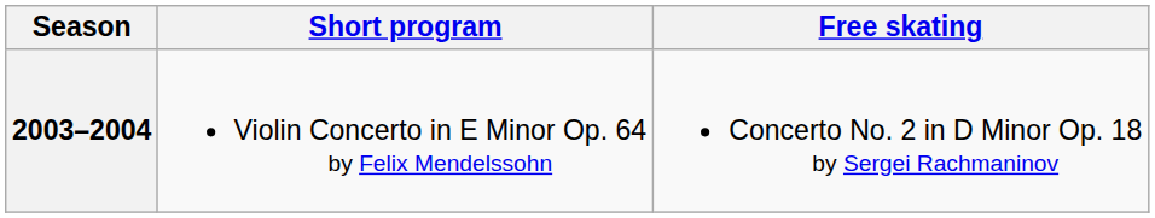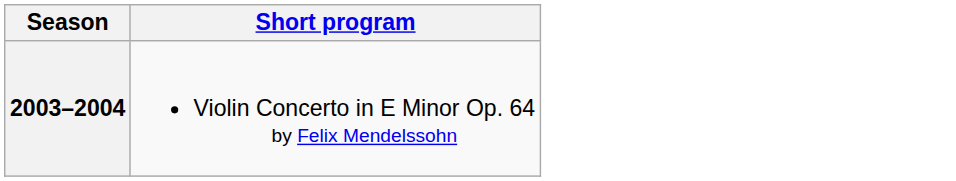- column: Free skating | Concerto No. 2 in D Minor Op. 18 by Sergei Rachmaninov
